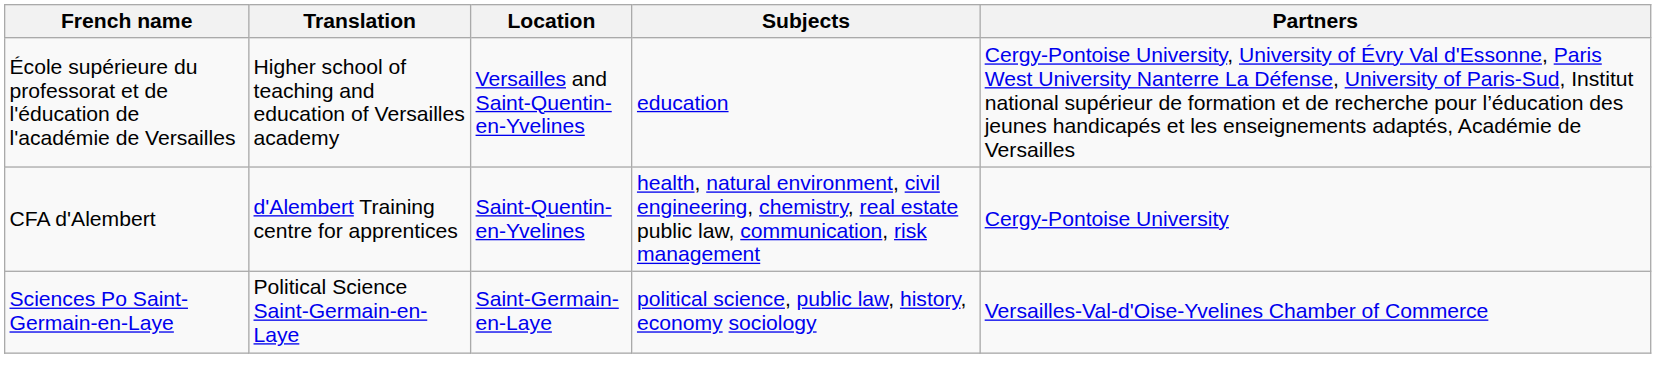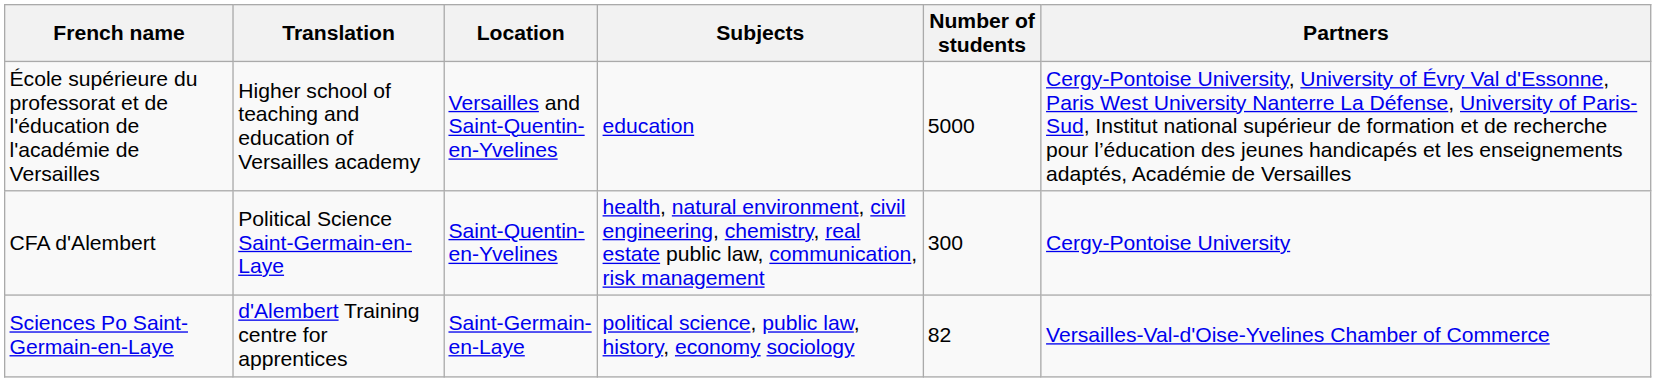+ column: Number of students | 5000 | 300 | 82
CFA d'Alembert | Translation: d'Alembert Training centre for apprentices -> Political Science Saint-Germain-en-Laye
Sciences Po Saint-Germain-en-Laye | Translation: Political Science Saint-Germain-en-Laye -> d'Alembert Training centre for apprentices
